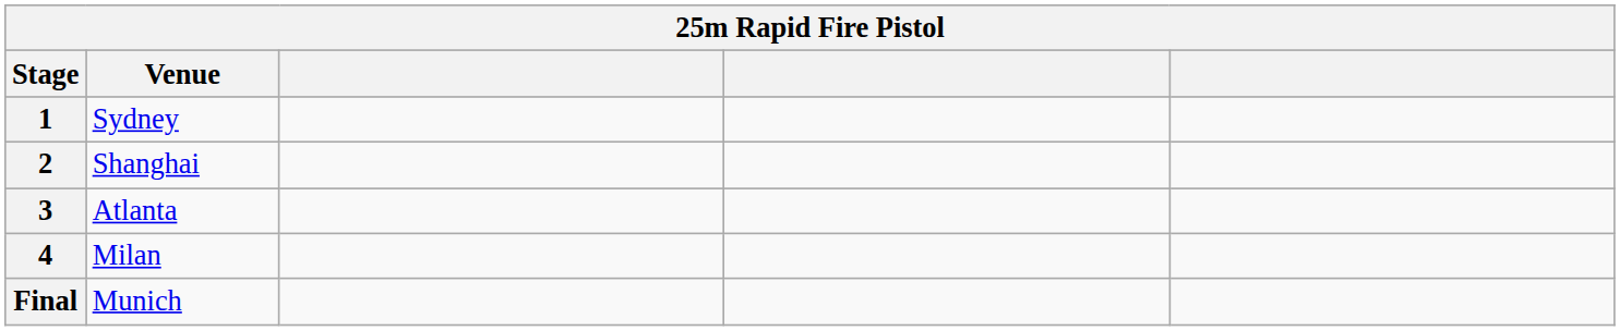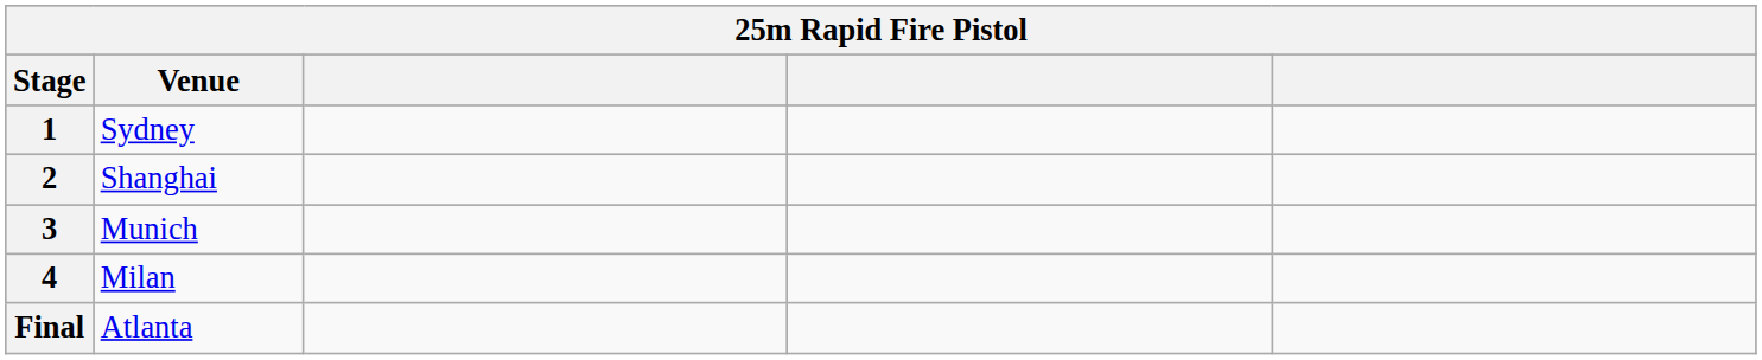3 | Venue: Atlanta -> Munich
Final | Venue: Munich -> Atlanta
